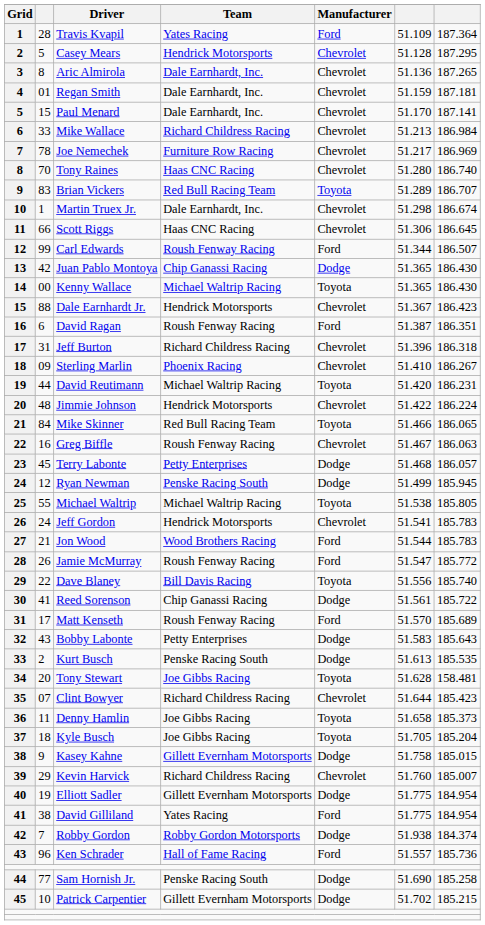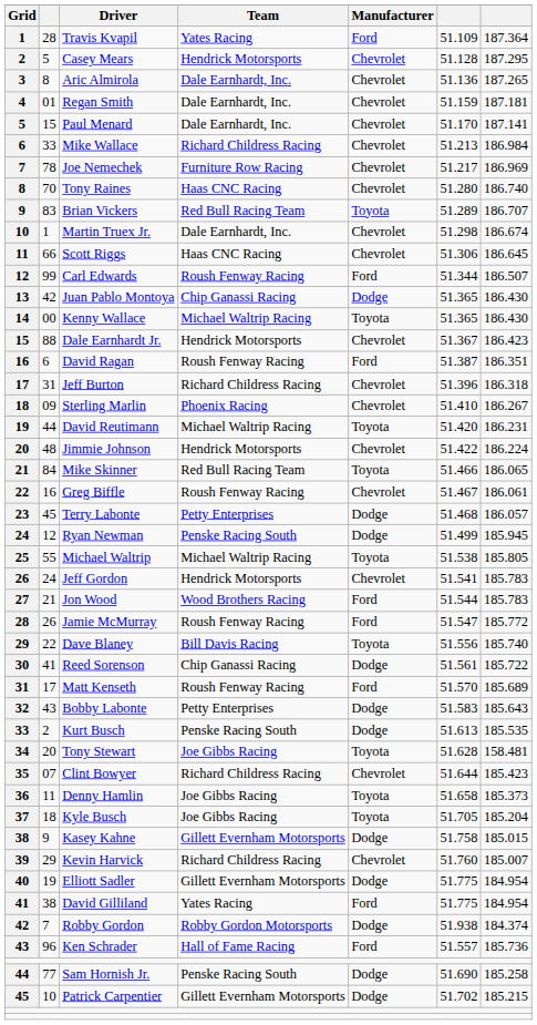Greg Biffle | column 7: 186.063 -> 186.061
